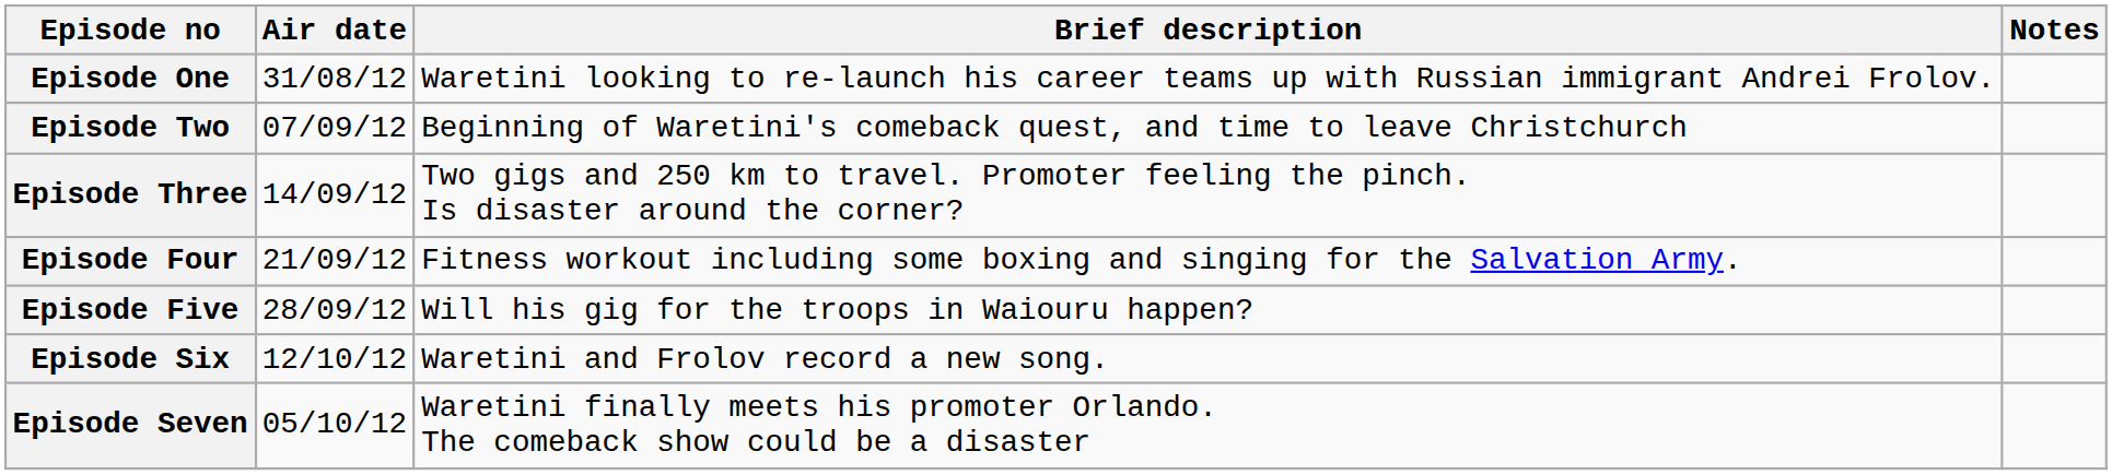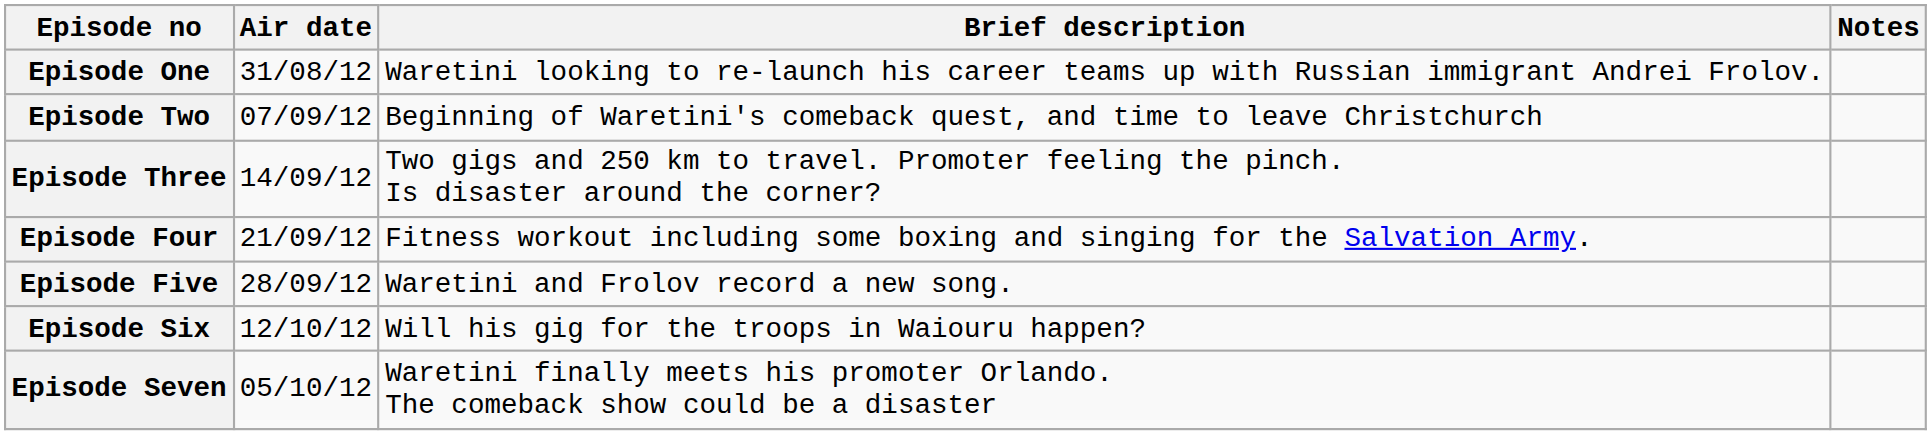Episode Five | Brief description: Will his gig for the troops in Waiouru happen? -> Waretini and Frolov record a new song.
Episode Six | Brief description: Waretini and Frolov record a new song. -> Will his gig for the troops in Waiouru happen?
